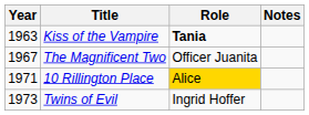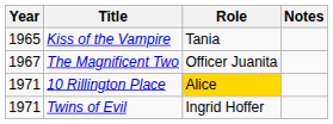Kiss of the Vampire | Year: 1963 -> 1965
Kiss of the Vampire | Role: bold -> normal
Twins of Evil | Year: 1973 -> 1971
